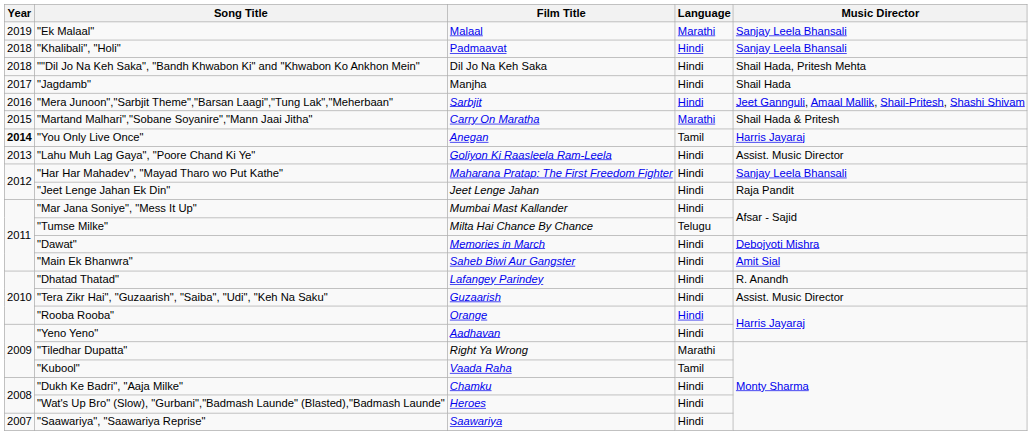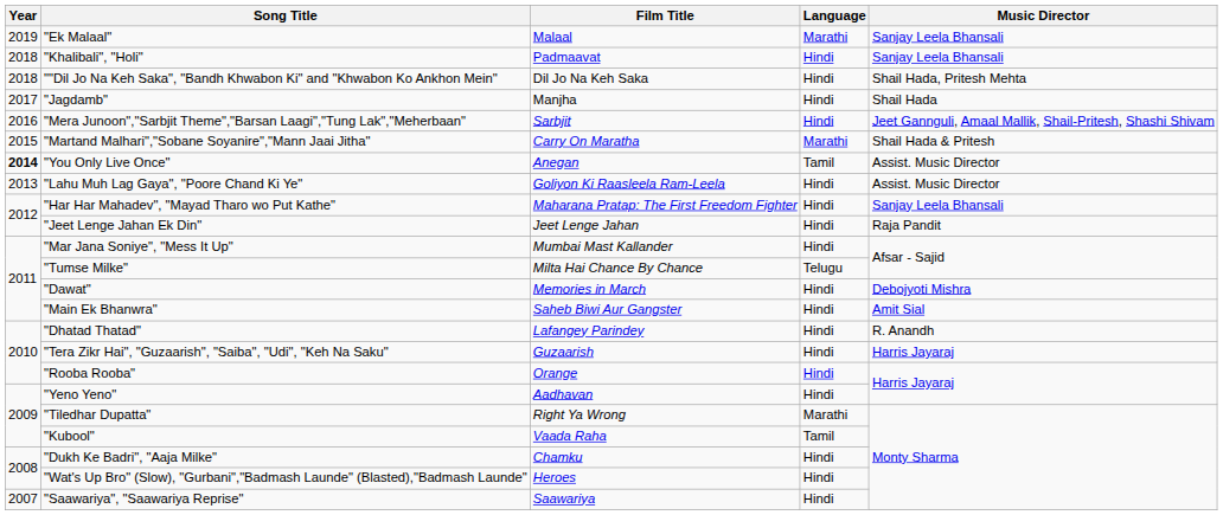"You Only Live Once" | Music Director: Harris Jayaraj -> Assist. Music Director
"Tera Zikr Hai", "Guzaarish", "Saiba", "Udi", "Keh Na Saku" | Music Director: Assist. Music Director -> Harris Jayaraj
